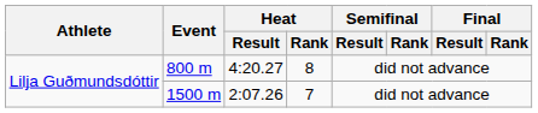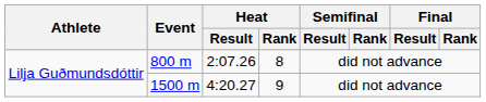800 m | Heat / Result: 4:20.27 -> 2:07.26
1500 m | Heat / Result: 2:07.26 -> 4:20.27
1500 m | Heat / Rank: 7 -> 9
